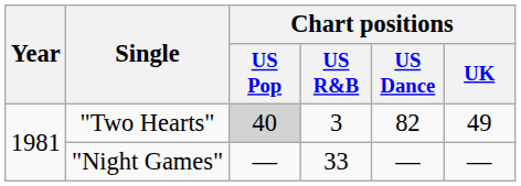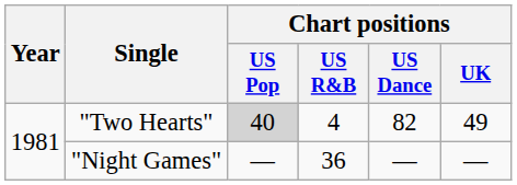"Two Hearts" | Chart positions / US R&B: 3 -> 4
"Night Games" | Chart positions / US R&B: 33 -> 36
